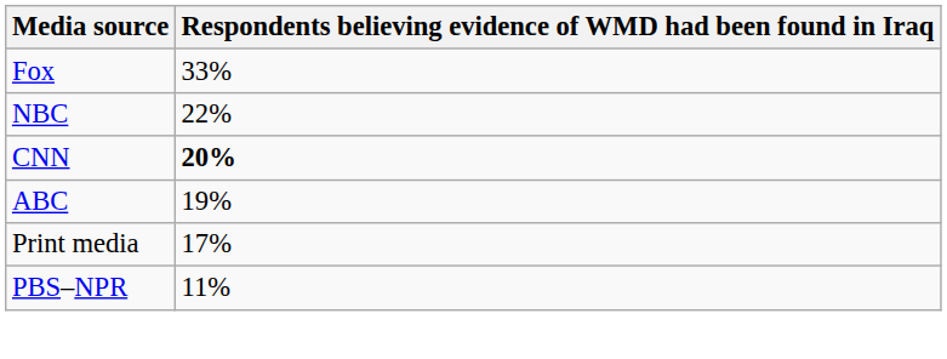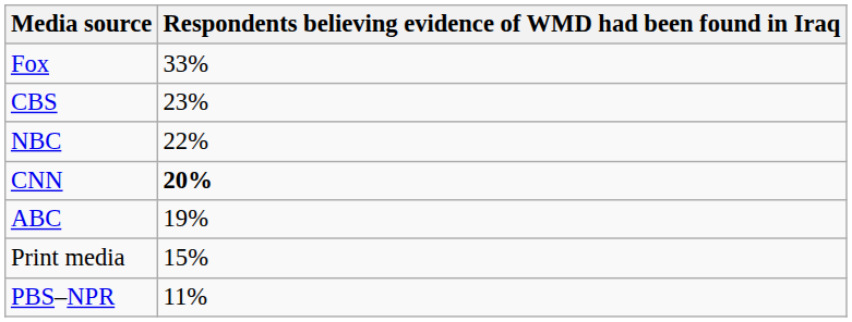+ row: CBS | 23%
Print media | Respondents believing evidence of WMD had been found in Iraq: 17% -> 15%
